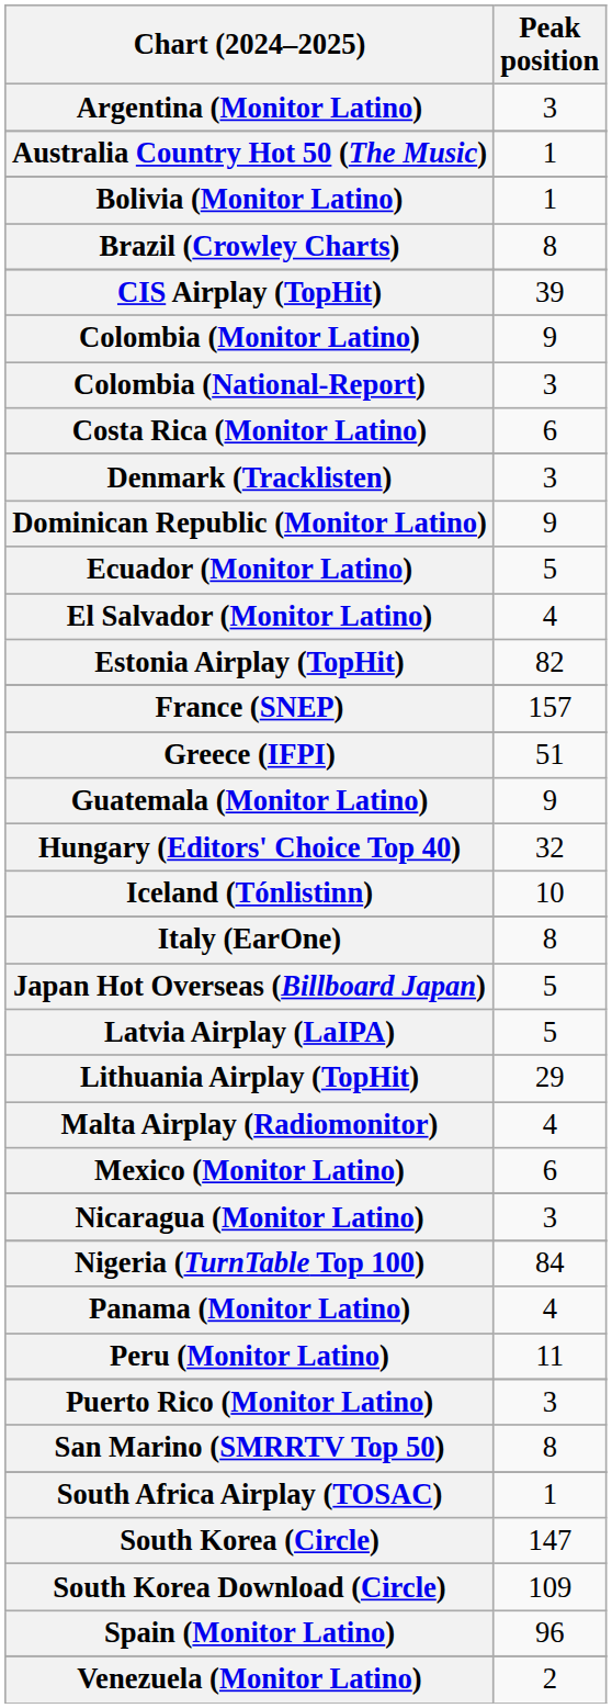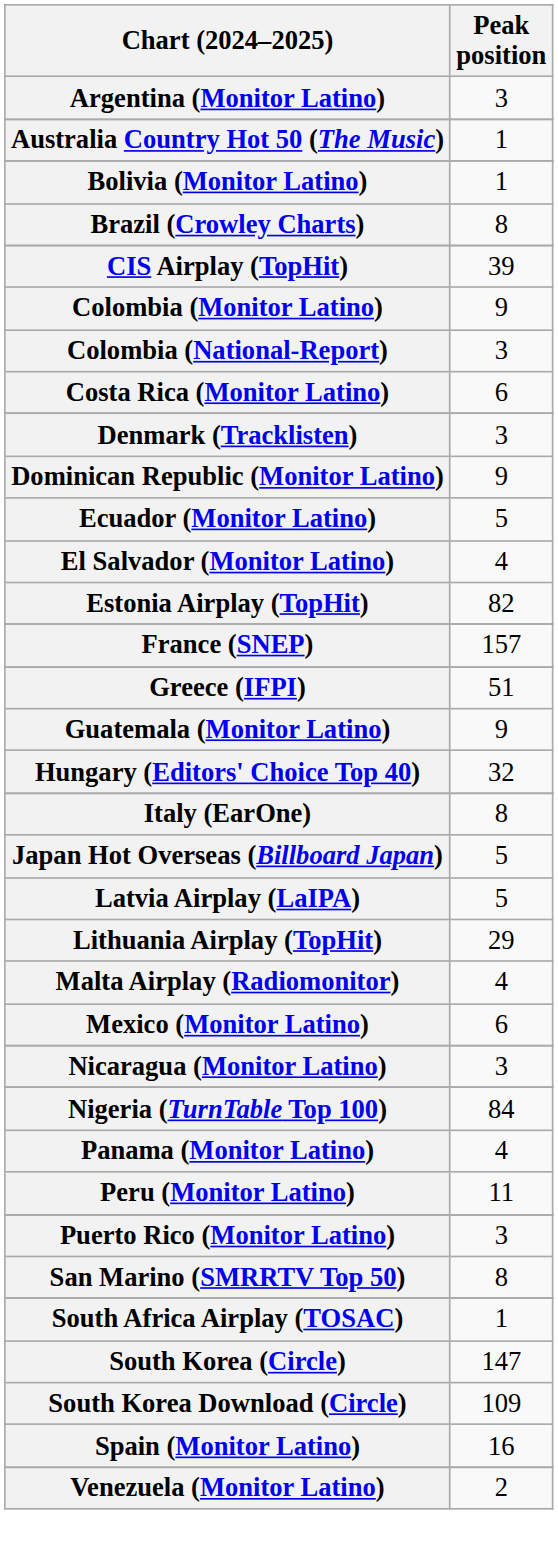- row: Iceland (Tónlistinn) | 10
Spain (Monitor Latino) | Peak position: 96 -> 16
